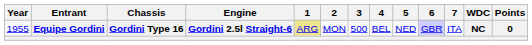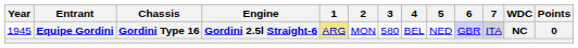Equipe Gordini | Year: 1955 -> 1945
Equipe Gordini | 3: 500 -> 580
Equipe Gordini | 7: no background -> lightgrey background
